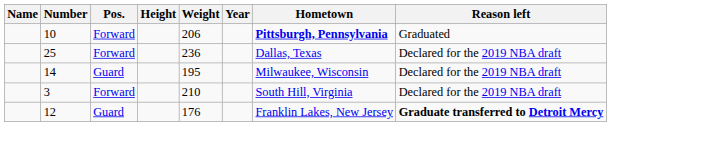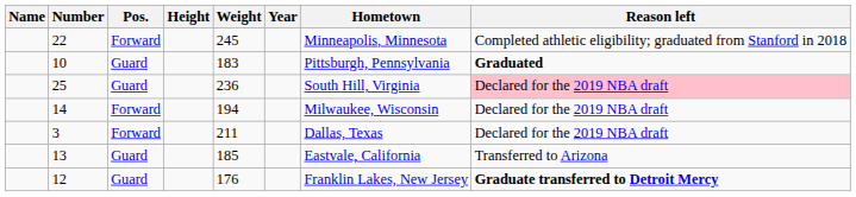+ row: 22 | Forward | 245 | Minneapolis, Minnesota | Completed athletic eligibility; graduated from Stanford in 2018
10 | Pos.: Forward -> Guard
10 | Weight: 206 -> 183
10 | Hometown: bold -> normal
10 | Reason left: normal -> bold
25 | Pos.: Forward -> Guard
25 | Hometown: Dallas, Texas -> South Hill, Virginia
25 | Reason left: no background -> pink background
14 | Pos.: Guard -> Forward
14 | Weight: 195 -> 194
3 | Weight: 210 -> 211
3 | Hometown: South Hill, Virginia -> Dallas, Texas
+ row: 13 | Guard | 185 | Eastvale, California | Transferred to Arizona
